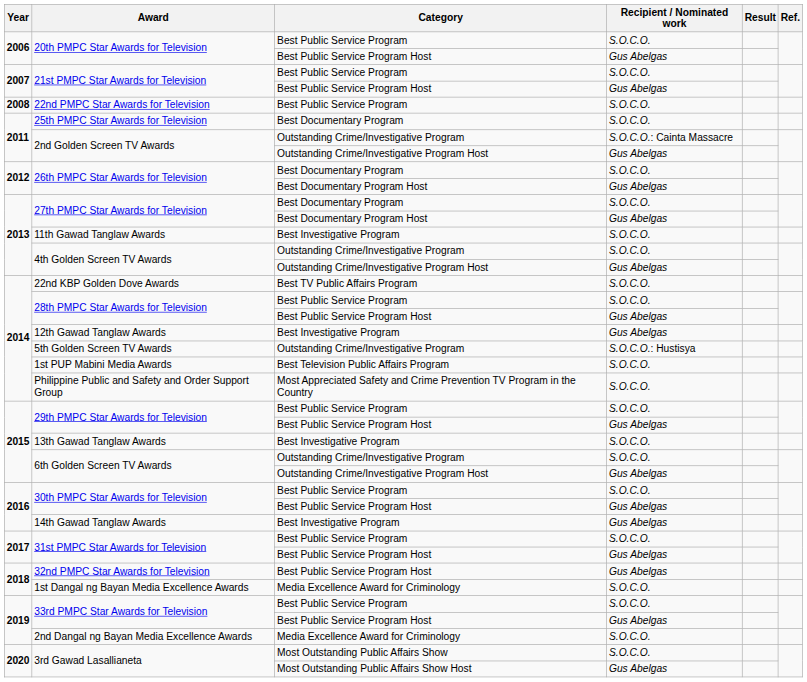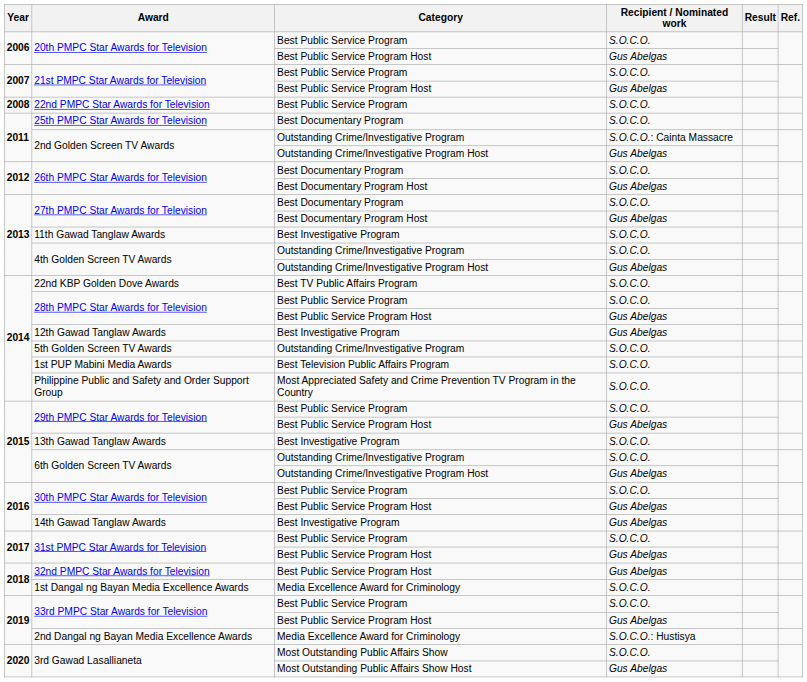5th Golden Screen TV Awards | Recipient / Nominated work: S.O.C.O.: Hustisya -> S.O.C.O.
2nd Dangal ng Bayan Media Excellence Awards | Recipient / Nominated work: S.O.C.O. -> S.O.C.O.: Hustisya
